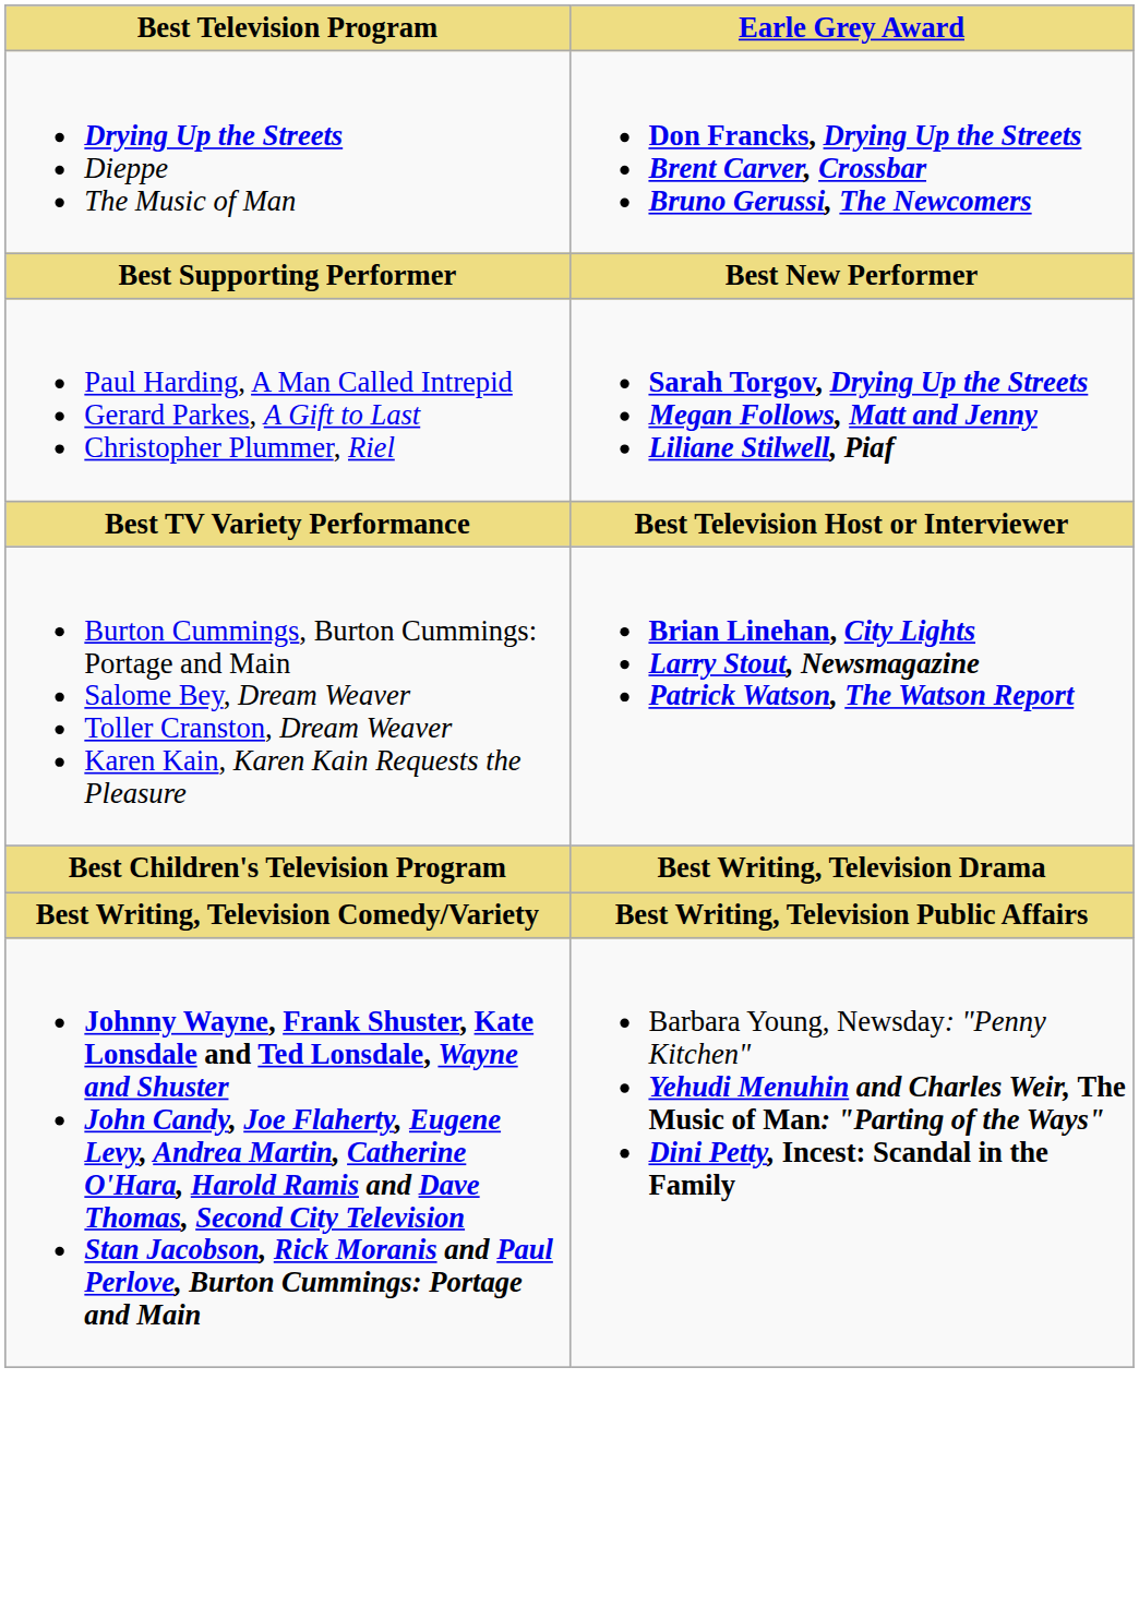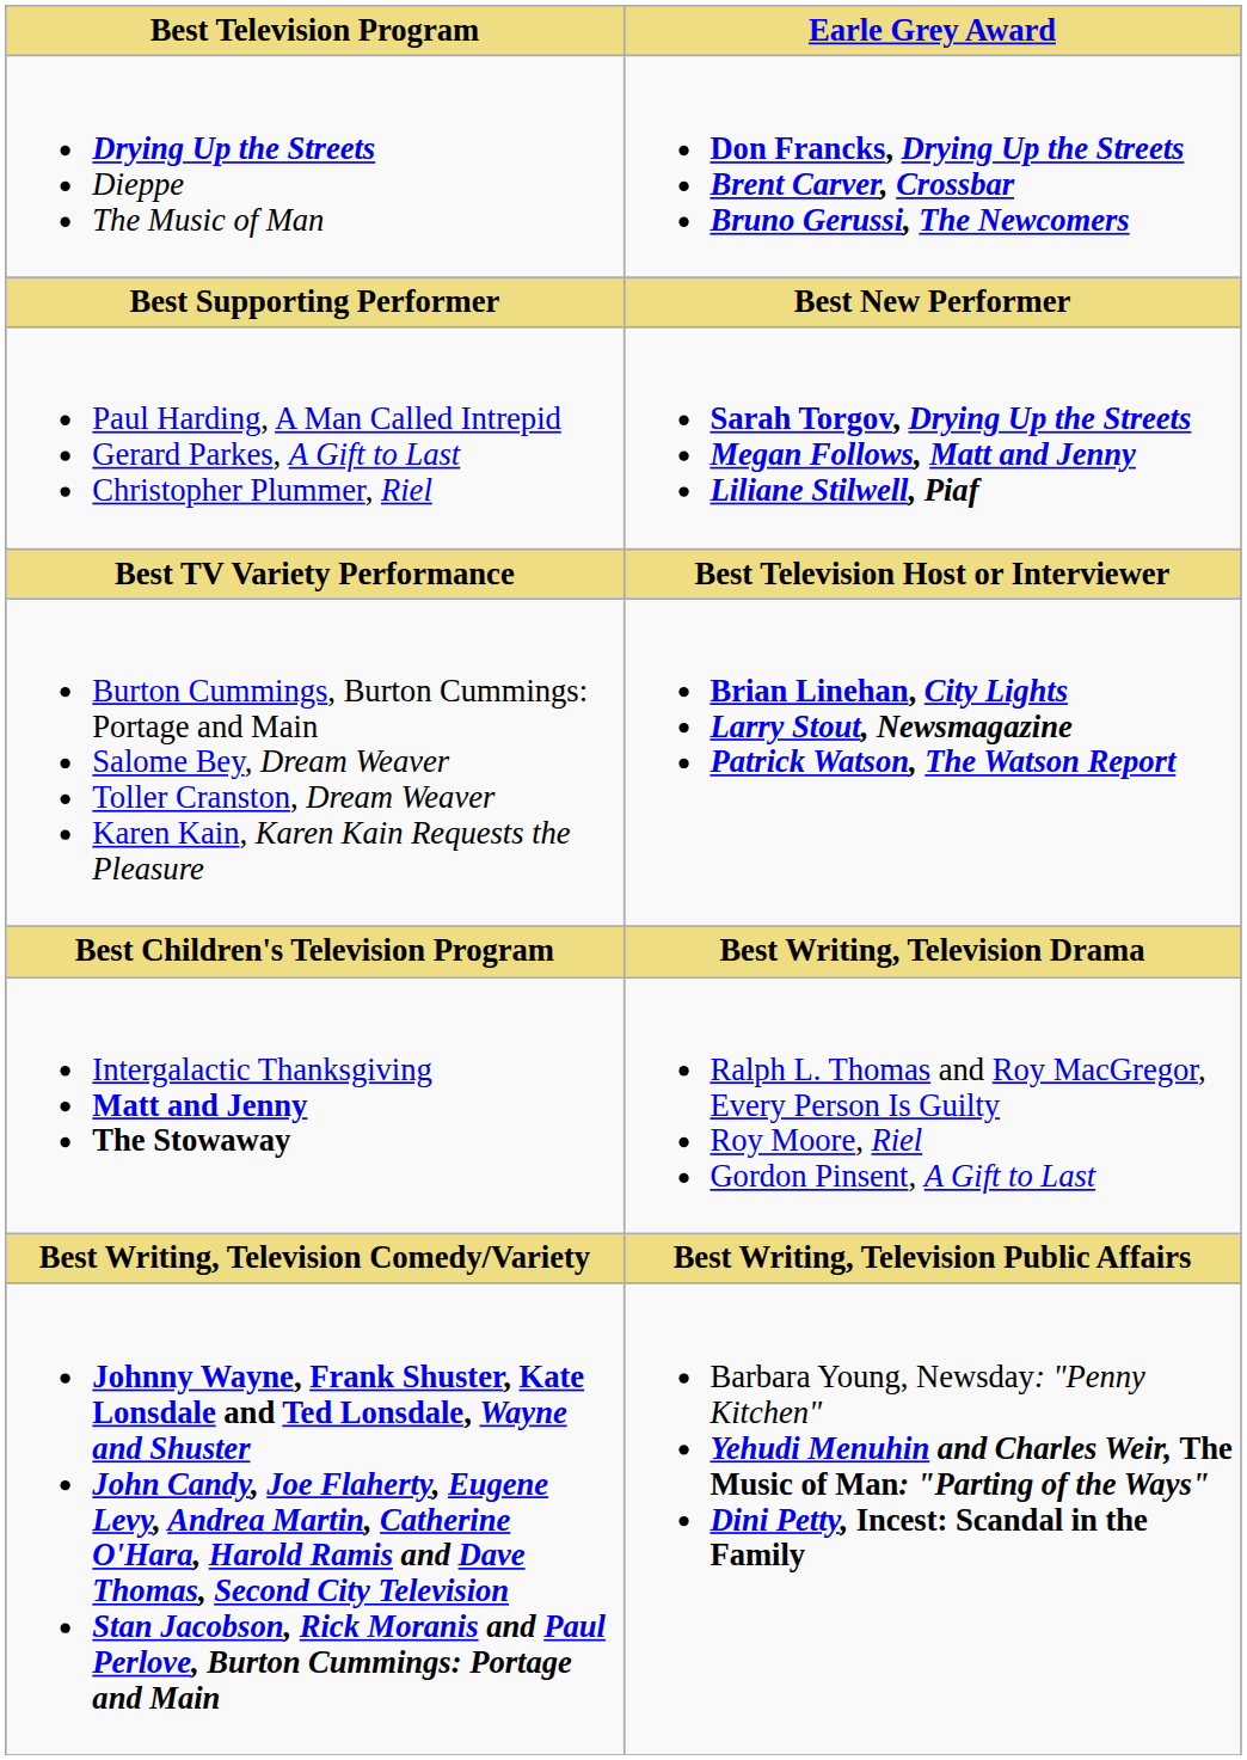+ row: Intergalactic Thanksgiving Matt and Jenny The Stowaway | Ralph L. Thomas and Roy MacGregor, Every Person Is Guilty Roy Moore, Riel Gordon Pinsent, A Gift to Last
